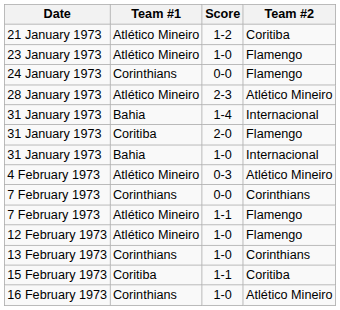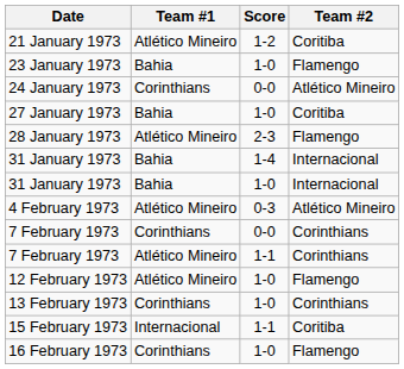23 January 1973 | Team #1: Atlético Mineiro -> Bahia
24 January 1973 | Team #2: Flamengo -> Atlético Mineiro
+ row: 27 January 1973 | Bahia | 1-0 | Coritiba
28 January 1973 | Team #2: Atlético Mineiro -> Flamengo
- row: 31 January 1973 | Coritiba | 2-0 | Flamengo
7 February 1973 / 1-1 | Team #2: Flamengo -> Corinthians
15 February 1973 | Team #1: Coritiba -> Internacional
16 February 1973 | Team #2: Atlético Mineiro -> Flamengo
